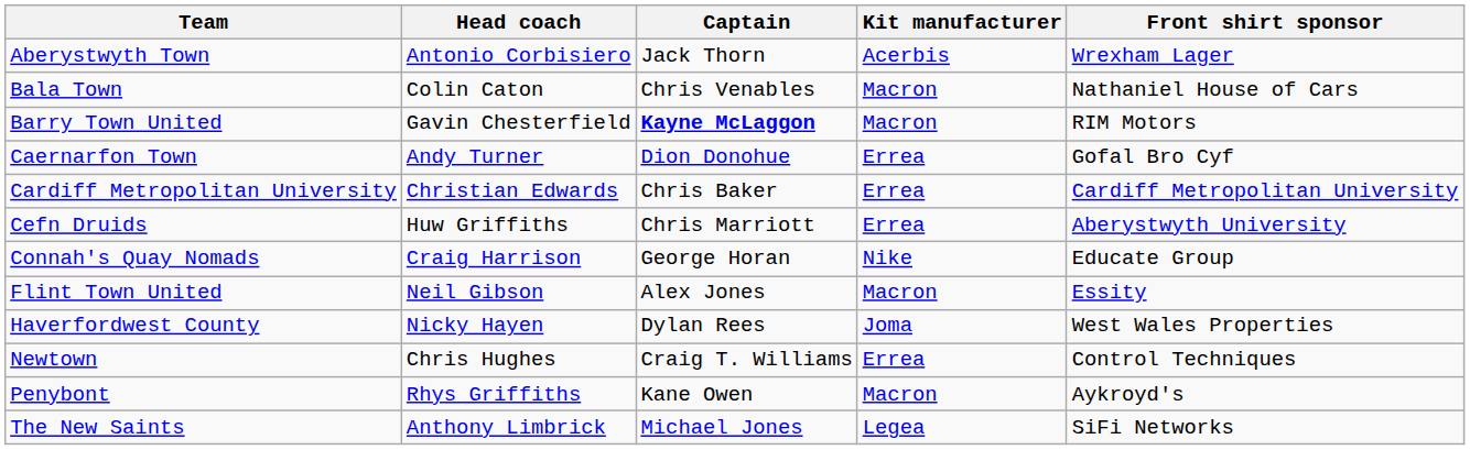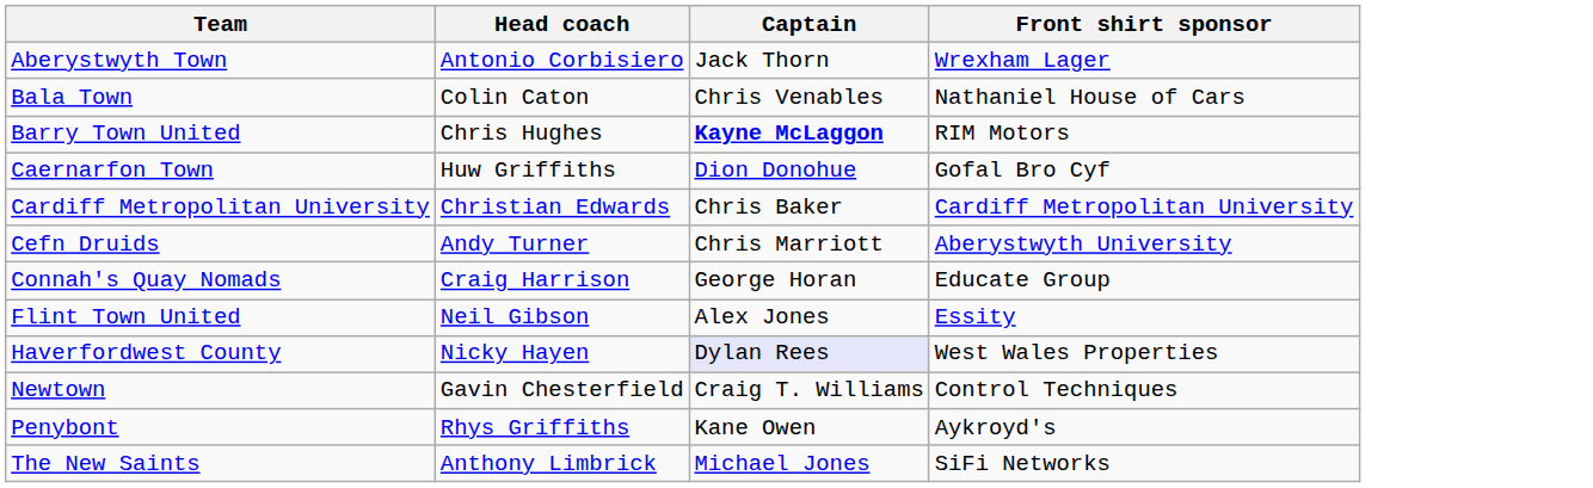- column: Kit manufacturer | Acerbis | Macron | Macron | Errea | Errea | Errea | Nike | Macron | Joma | Errea | Macron | Legea
Barry Town United | Head coach: Gavin Chesterfield -> Chris Hughes
Caernarfon Town | Head coach: Andy Turner -> Huw Griffiths
Cefn Druids | Head coach: Huw Griffiths -> Andy Turner
Haverfordwest County | Captain: no background -> lavender background
Newtown | Head coach: Chris Hughes -> Gavin Chesterfield
